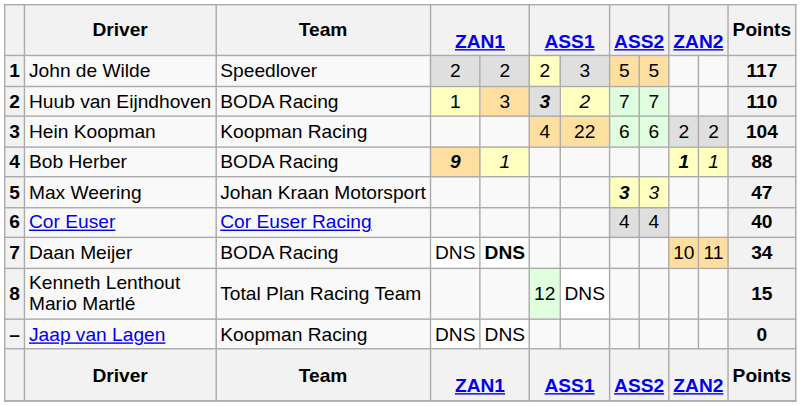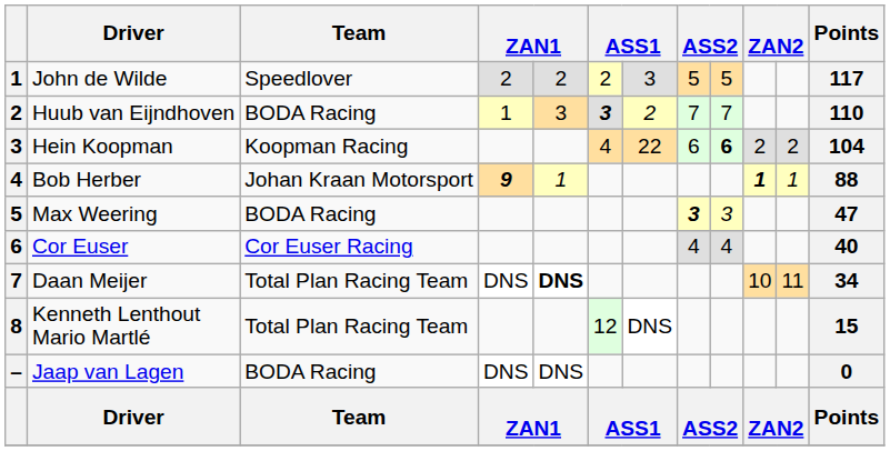Hein Koopman | column 9: normal -> bold
Bob Herber | Team: BODA Racing -> Johan Kraan Motorsport
Max Weering | Team: Johan Kraan Motorsport -> BODA Racing
Daan Meijer | Team: BODA Racing -> Total Plan Racing Team
Jaap van Lagen | Team: Koopman Racing -> BODA Racing
